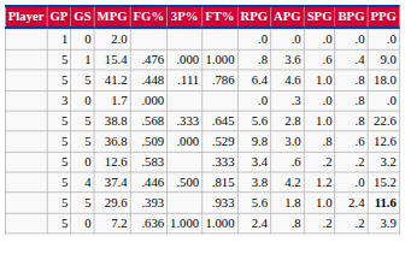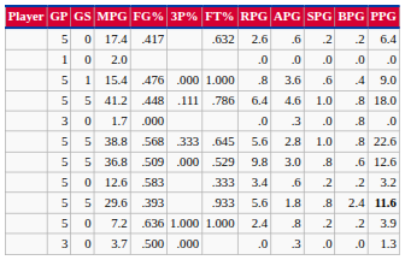+ row: 5 | 0 | 17.4 | .417 | .632 | 2.6 | .6 | .2 | .2 | 6.4
- row: 5 | 4 | 37.4 | .446 | .500 | .815 | 3.8 | 4.2 | 1.2 | .0 | 15.2
29.6 | SPG: 1.0 -> .8
+ row: 3 | 0 | 3.7 | .500 | .000 | .0 | .3 | .0 | .0 | 1.3
